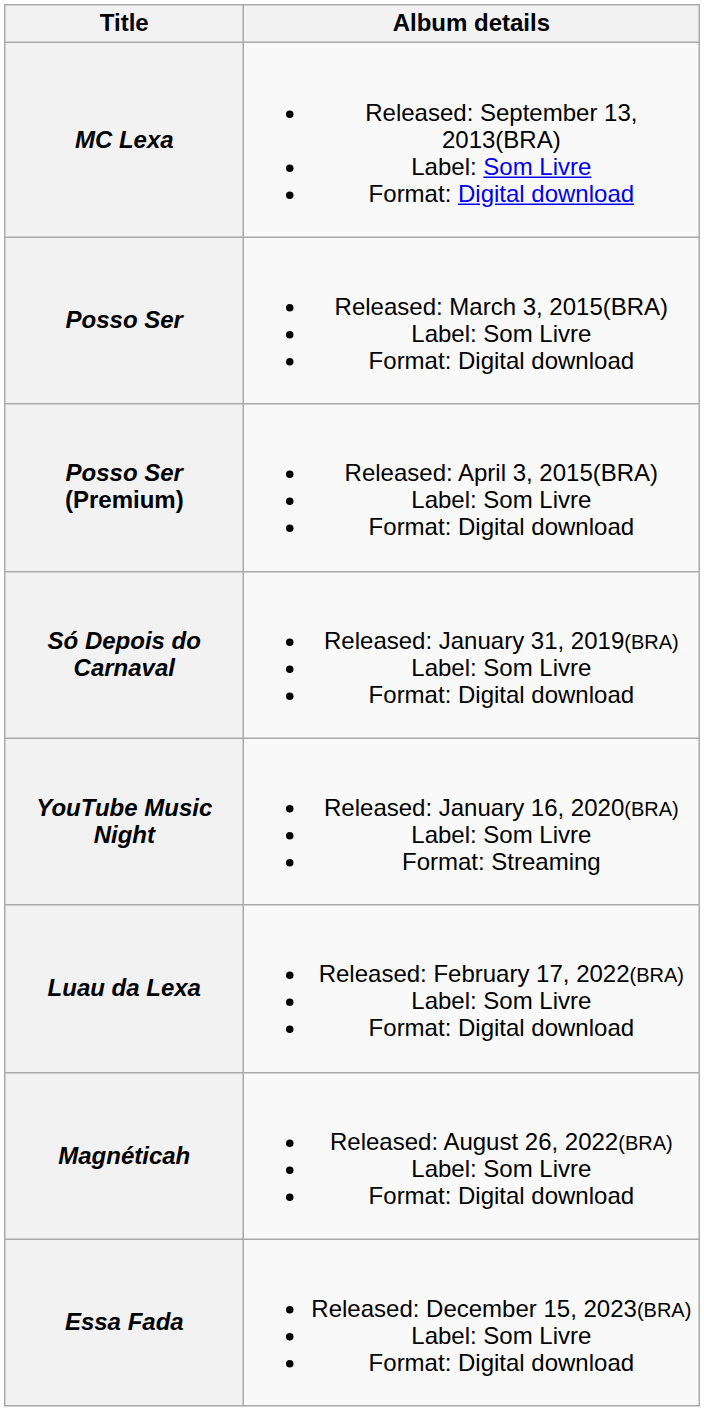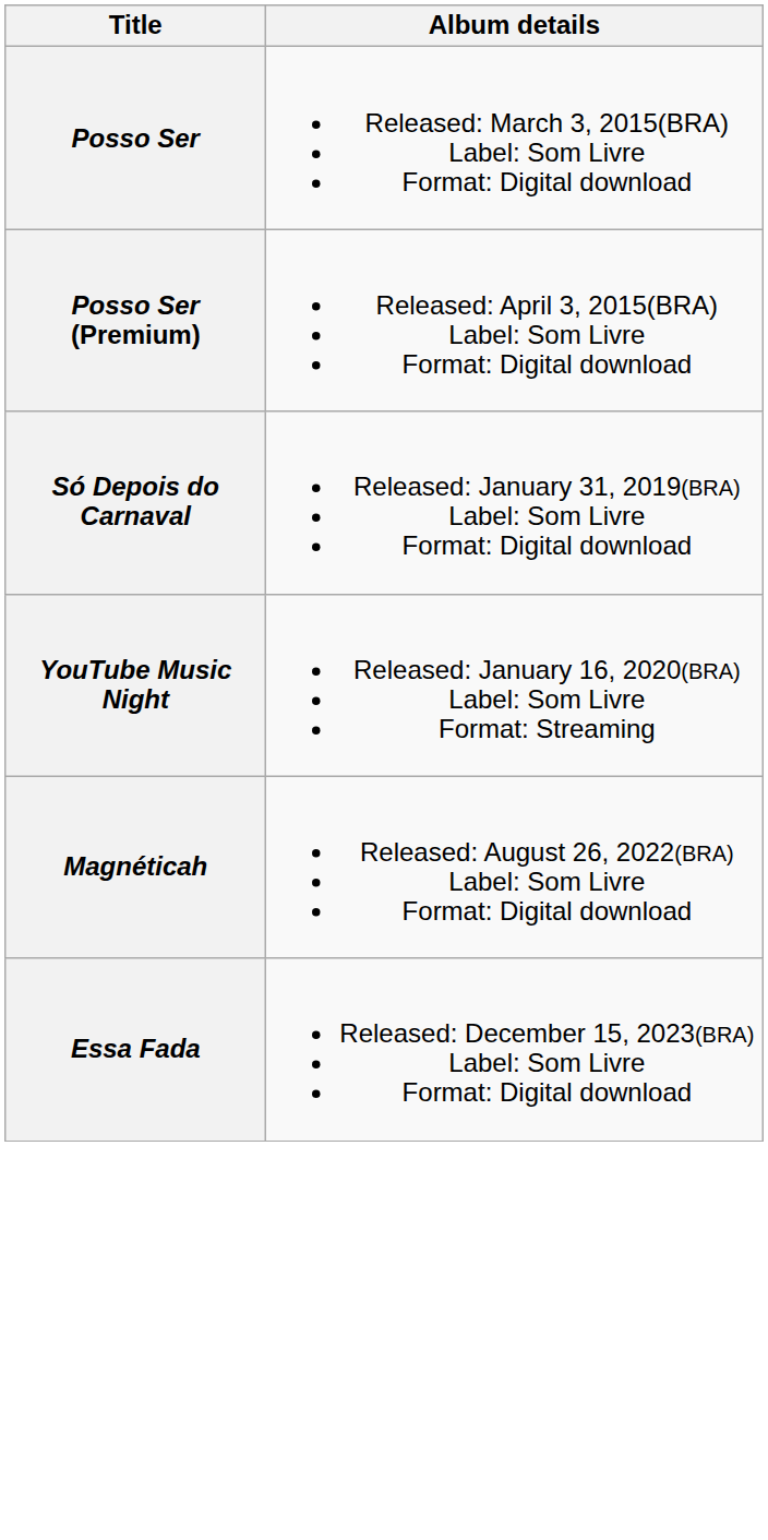- row: MC Lexa | Released: September 13, 2013(BRA) Label: Som Livre Format: Digital download
- row: Luau da Lexa | Released: February 17, 2022(BRA) Label: Som Livre Format: Digital download
